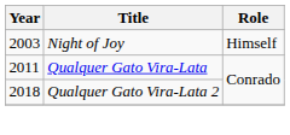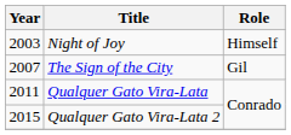+ row: 2007 | The Sign of the City | Gil
Qualquer Gato Vira-Lata 2 | Year: 2018 -> 2015
